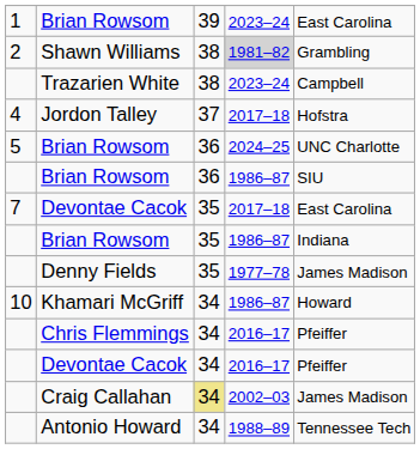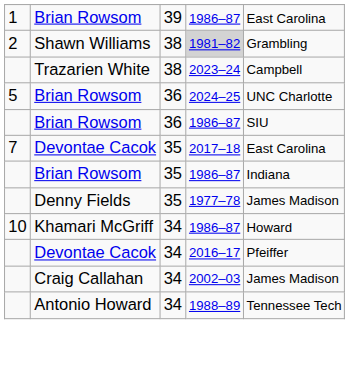1 / Brian Rowsom | column 4: 2023–24 -> 1986–87
- row: 4 | Jordon Talley | 37 | 2017–18 | Hofstra
- row: Chris Flemmings | 34 | 2016–17 | Pfeiffer
Craig Callahan | column 3: khaki background -> no background
